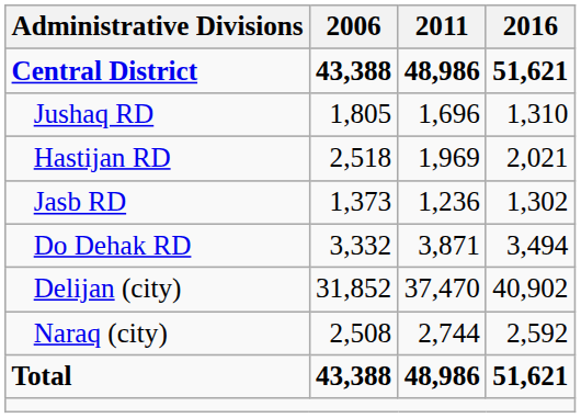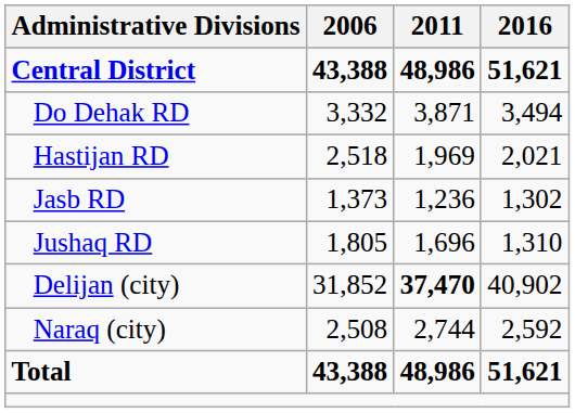rows swapped: Do Dehak RD <-> Jushaq RD
Delijan (city) | 2011: normal -> bold
